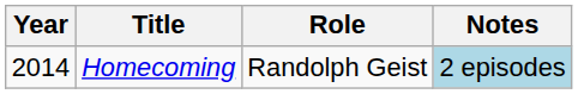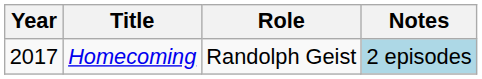Homecoming | Year: 2014 -> 2017
